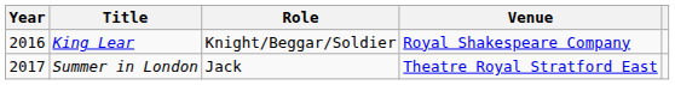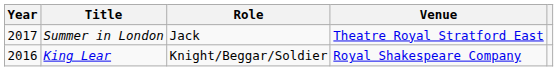rows swapped: King Lear <-> Summer in London
